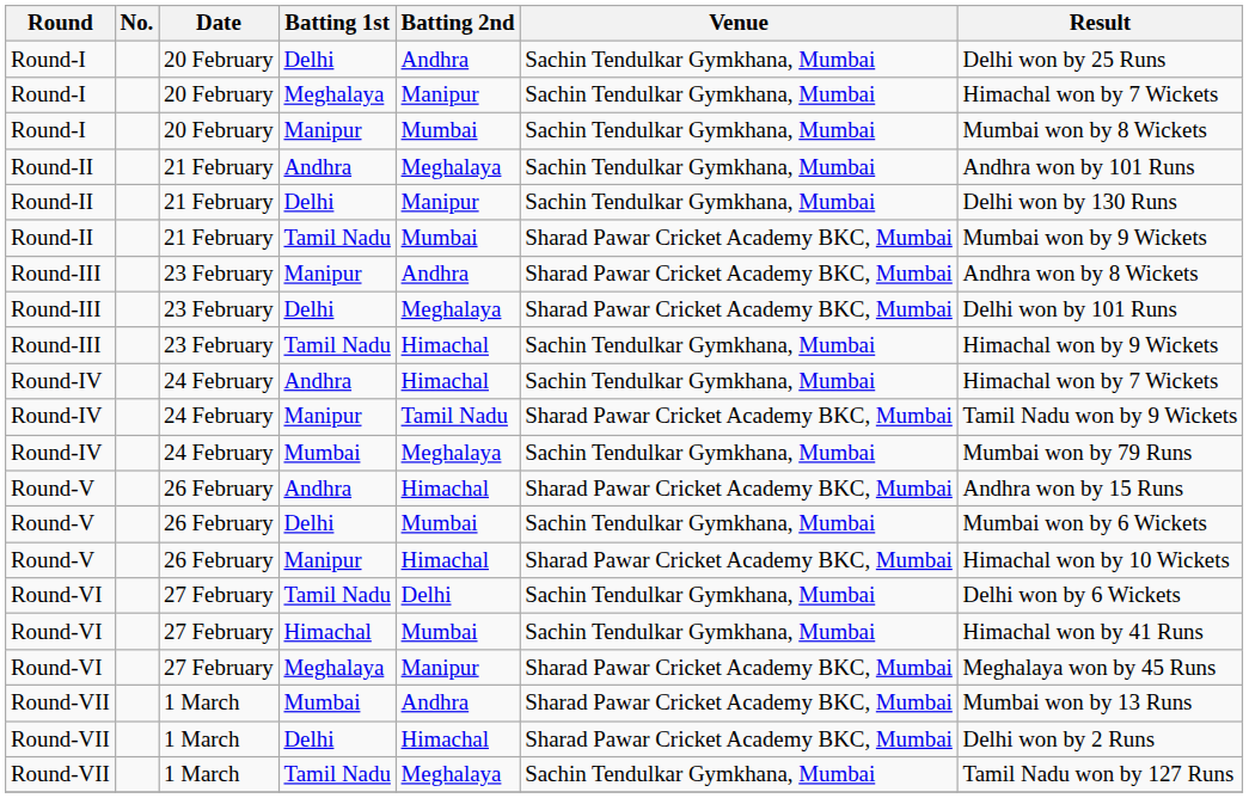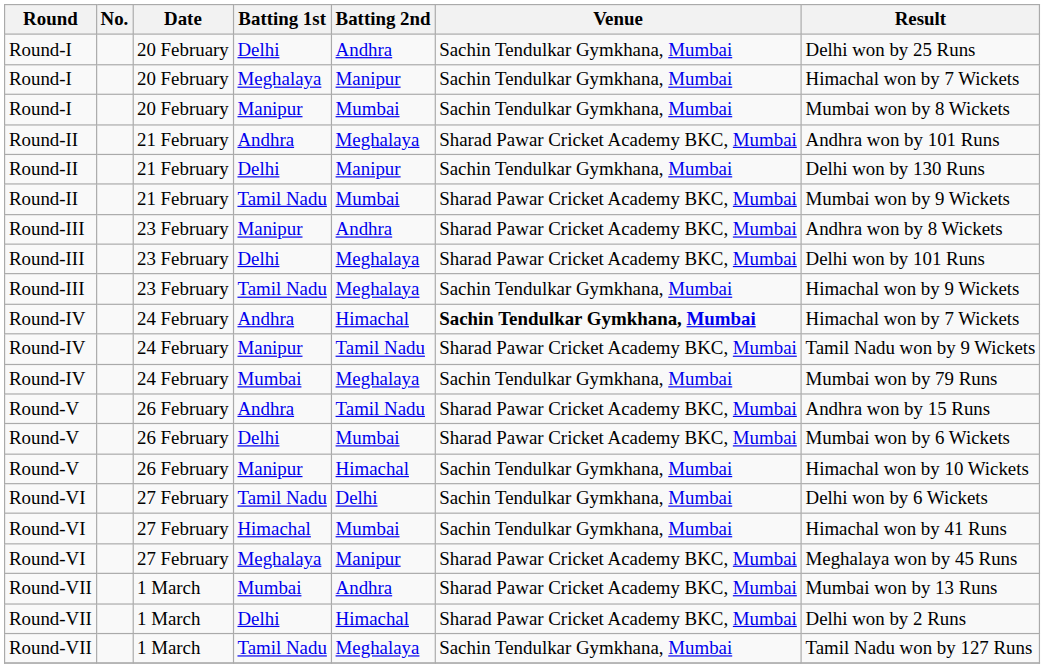Round-II / Andhra | Venue: Sachin Tendulkar Gymkhana, Mumbai -> Sharad Pawar Cricket Academy BKC, Mumbai
Round-III / Tamil Nadu | Batting 2nd: Himachal -> Meghalaya
Round-IV / Andhra | Venue: normal -> bold
Round-V / Andhra | Batting 2nd: Himachal -> Tamil Nadu
Round-V / Delhi | Venue: Sachin Tendulkar Gymkhana, Mumbai -> Sharad Pawar Cricket Academy BKC, Mumbai
Round-V / Manipur | Venue: Sharad Pawar Cricket Academy BKC, Mumbai -> Sachin Tendulkar Gymkhana, Mumbai
